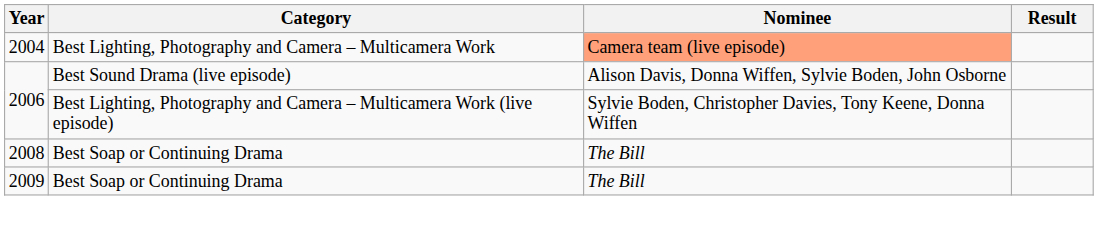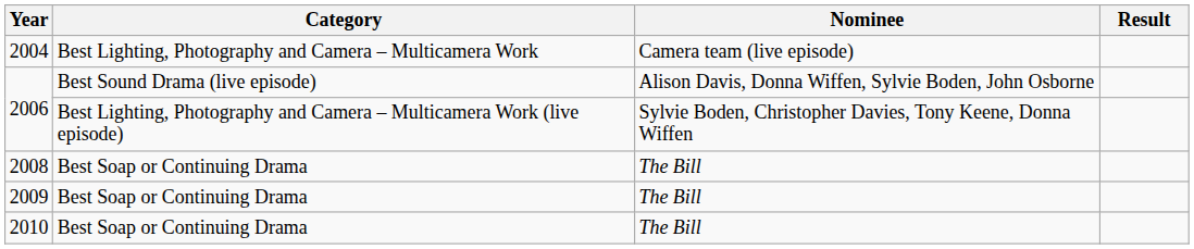2004 | Nominee: lightsalmon background -> no background
+ row: 2010 | Best Soap or Continuing Drama | The Bill
